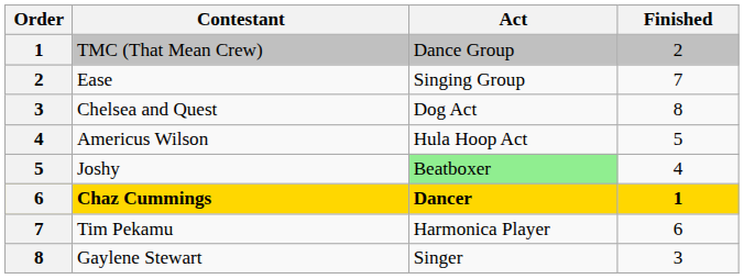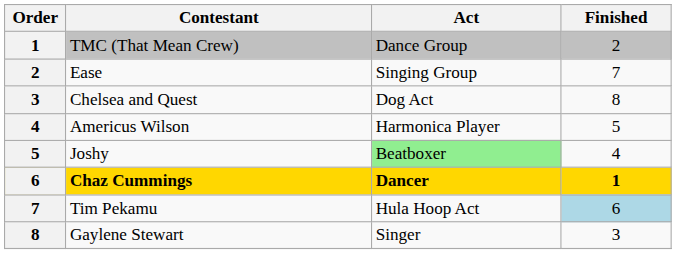Americus Wilson | Act: Hula Hoop Act -> Harmonica Player
Tim Pekamu | Act: Harmonica Player -> Hula Hoop Act
Tim Pekamu | Finished: no background -> lightblue background
